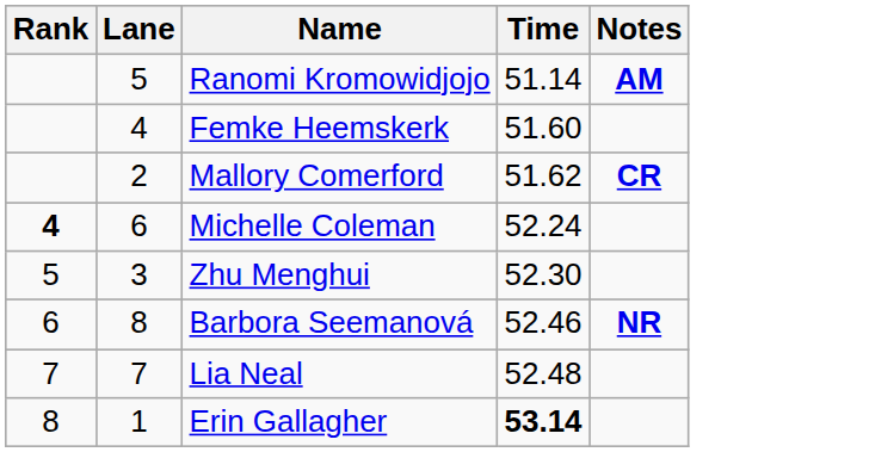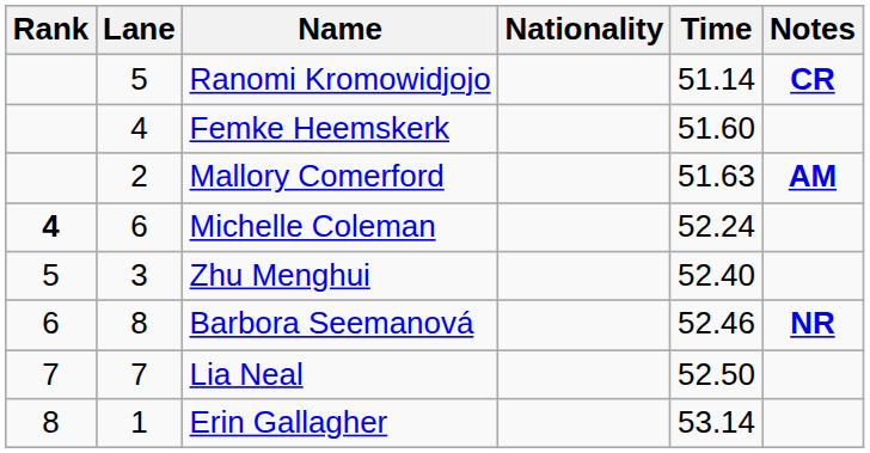+ column: Nationality
Ranomi Kromowidjojo | Notes: AM -> CR
Mallory Comerford | Time: 51.62 -> 51.63
Mallory Comerford | Notes: CR -> AM
Zhu Menghui | Time: 52.30 -> 52.40
Lia Neal | Time: 52.48 -> 52.50
Erin Gallagher | Time: bold -> normal
